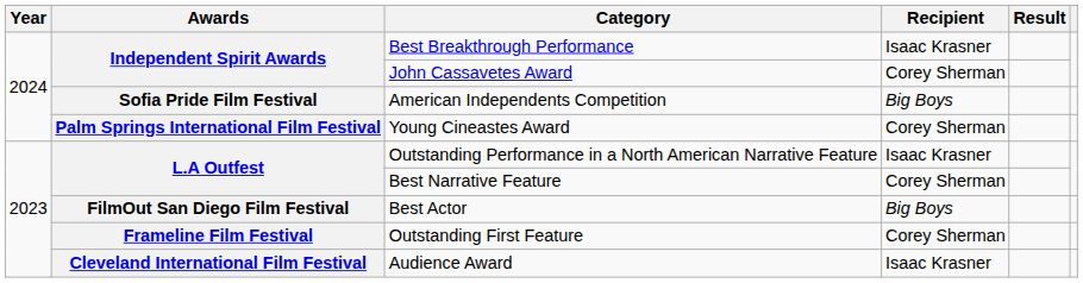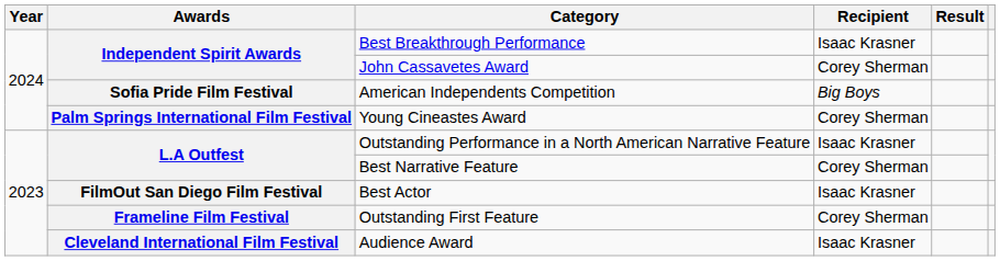Best Actor | Recipient: Big Boys -> Isaac Krasner
